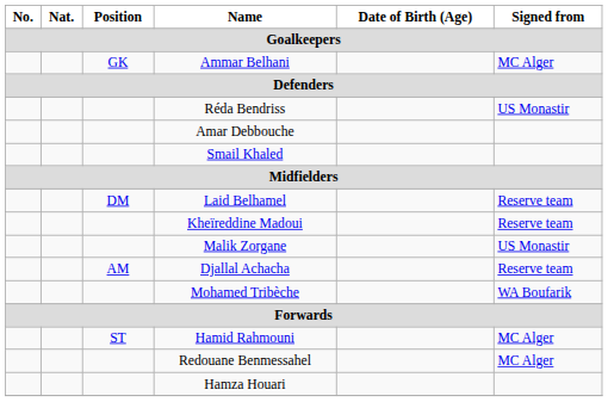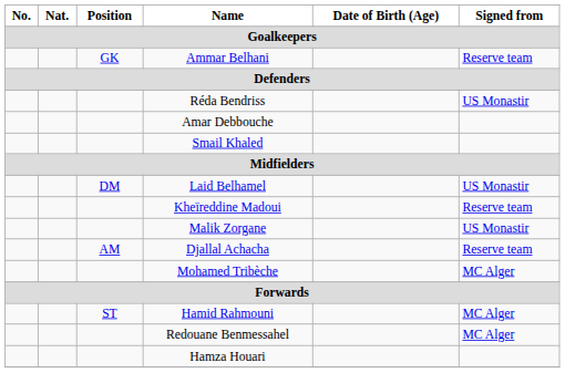Ammar Belhani | Signed from: MC Alger -> Reserve team
Laid Belhamel | Signed from: Reserve team -> US Monastir
Mohamed Tribèche | Signed from: WA Boufarik -> MC Alger
